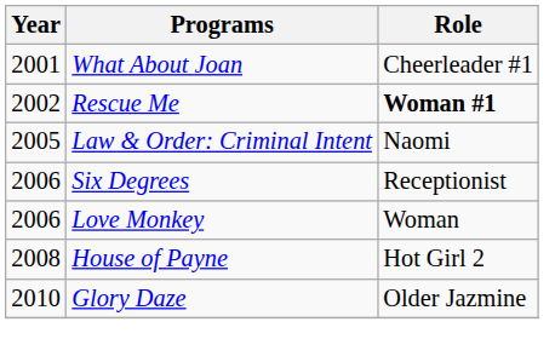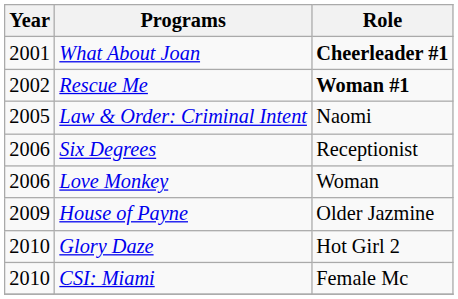What About Joan | Role: normal -> bold
House of Payne | Year: 2008 -> 2009
House of Payne | Role: Hot Girl 2 -> Older Jazmine
Glory Daze | Role: Older Jazmine -> Hot Girl 2
+ row: 2010 | CSI: Miami | Female Mc
